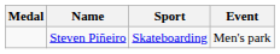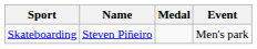columns swapped: Medal <-> Sport
